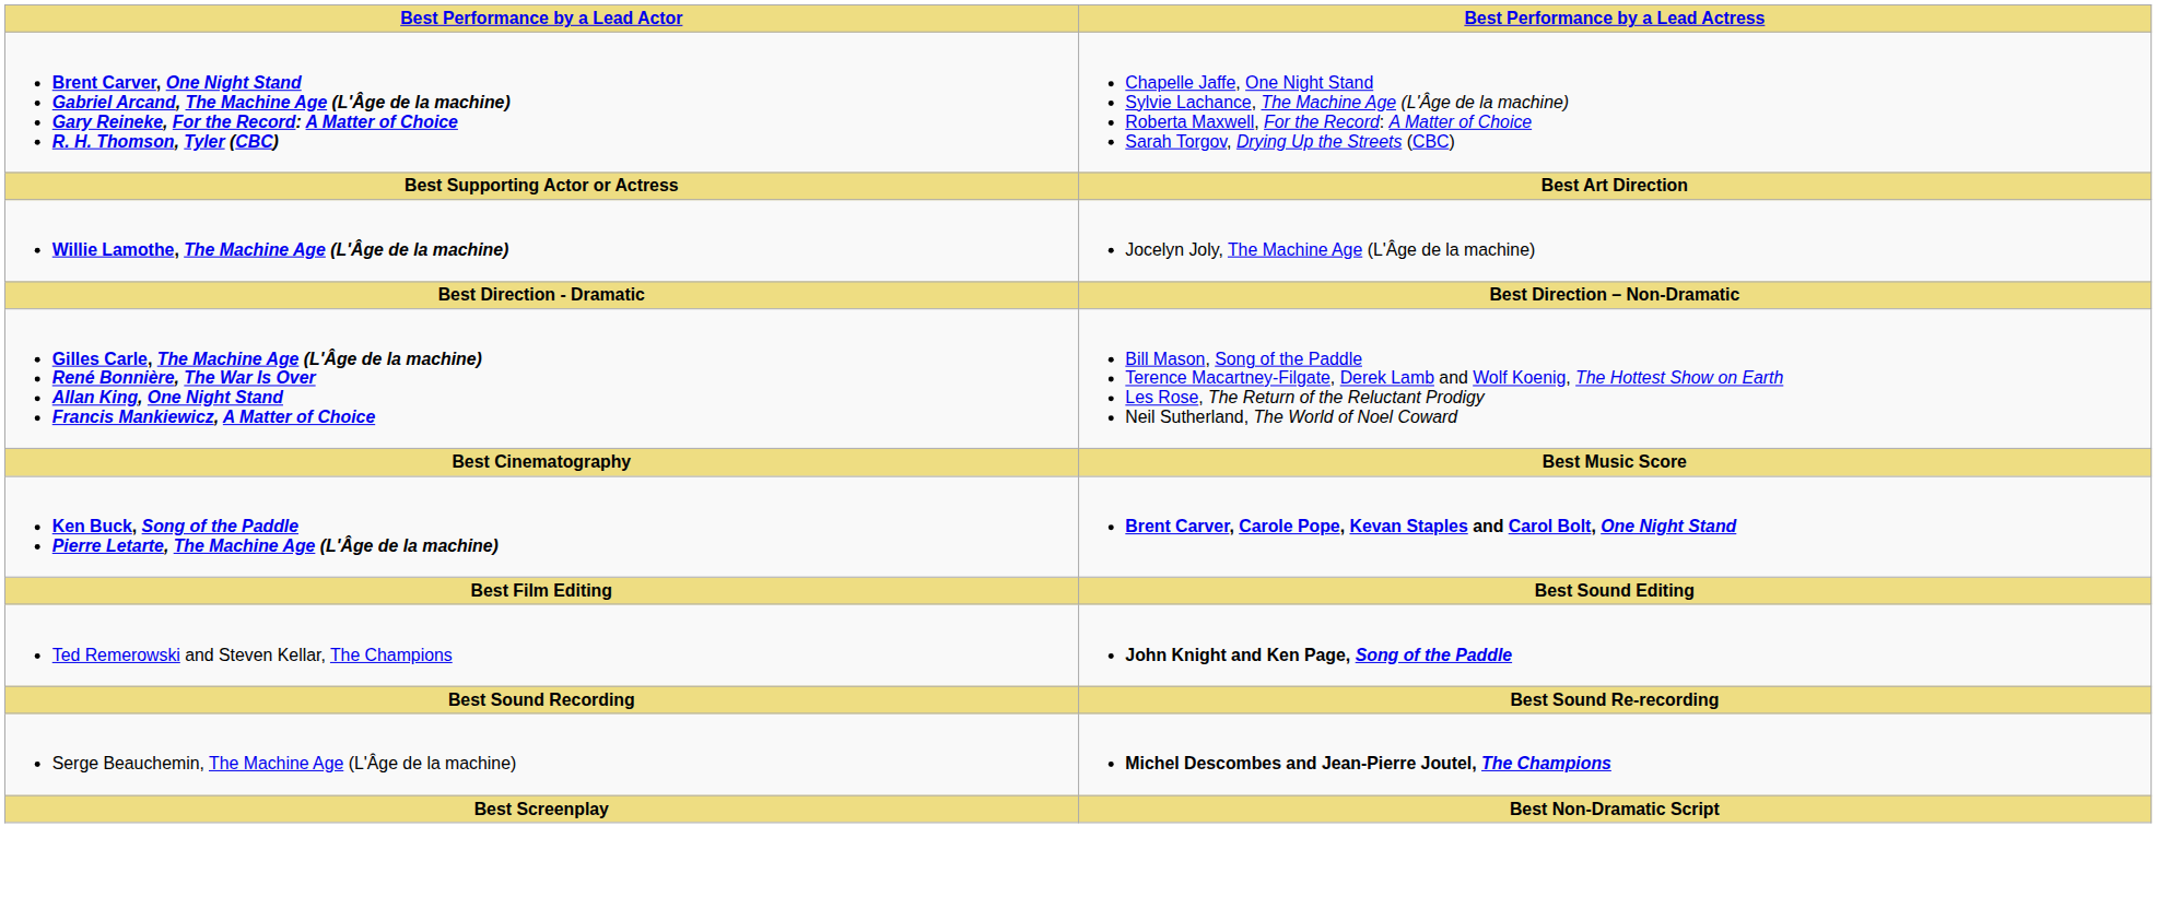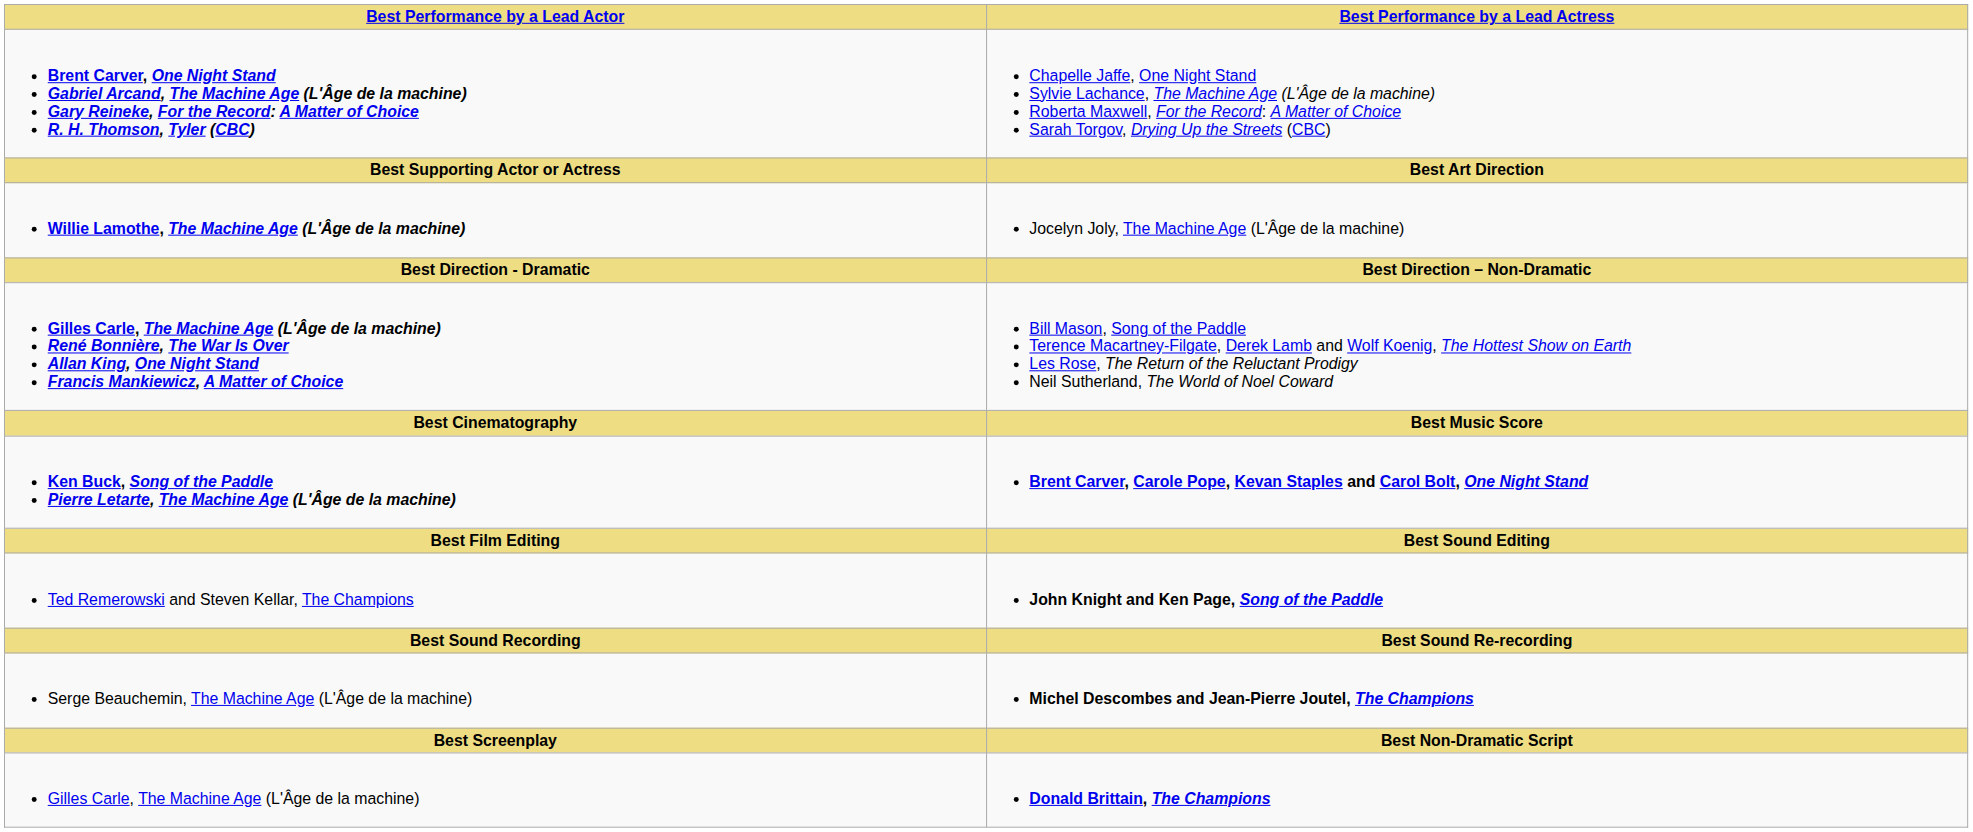+ row: Gilles Carle, The Machine Age (L'Âge de la machine) | Donald Brittain, The Champions
